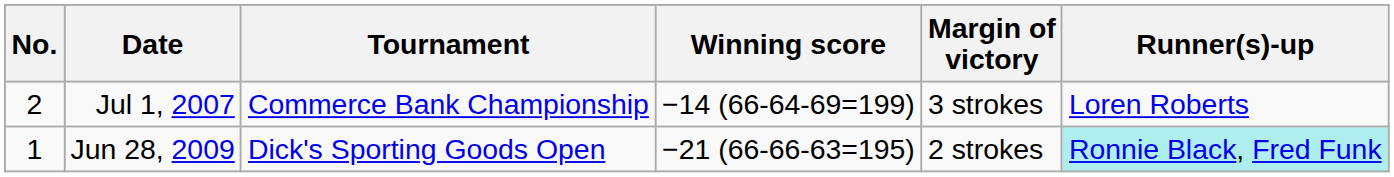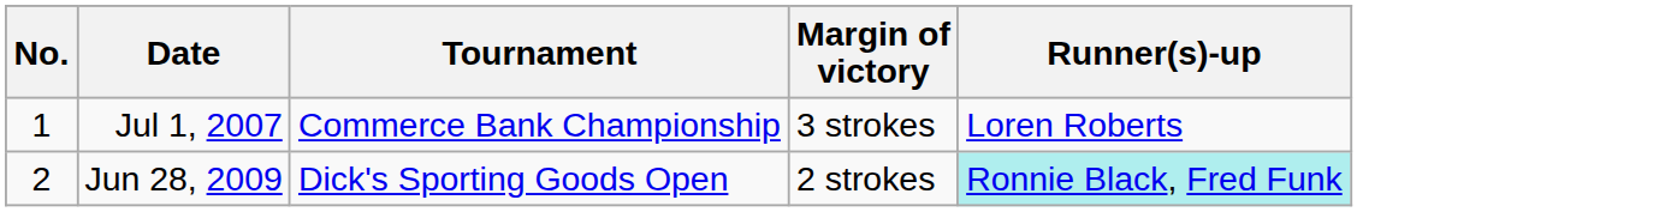- column: Winning score | −14 (66-64-69=199) | −21 (66-66-63=195)
Jul 1, 2007 | No.: 2 -> 1
Jun 28, 2009 | No.: 1 -> 2
